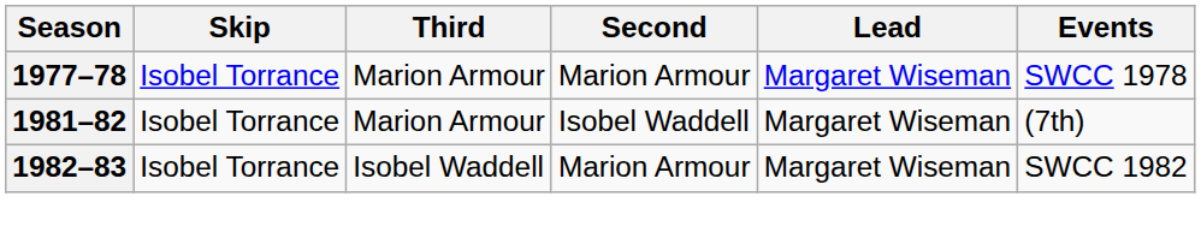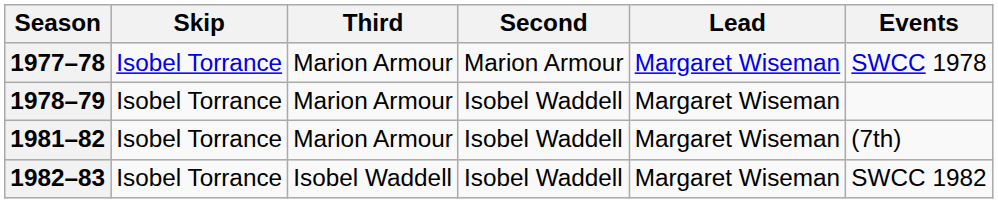+ row: 1978–79 | Isobel Torrance | Marion Armour | Isobel Waddell | Margaret Wiseman
1982–83 | Second: Marion Armour -> Isobel Waddell
